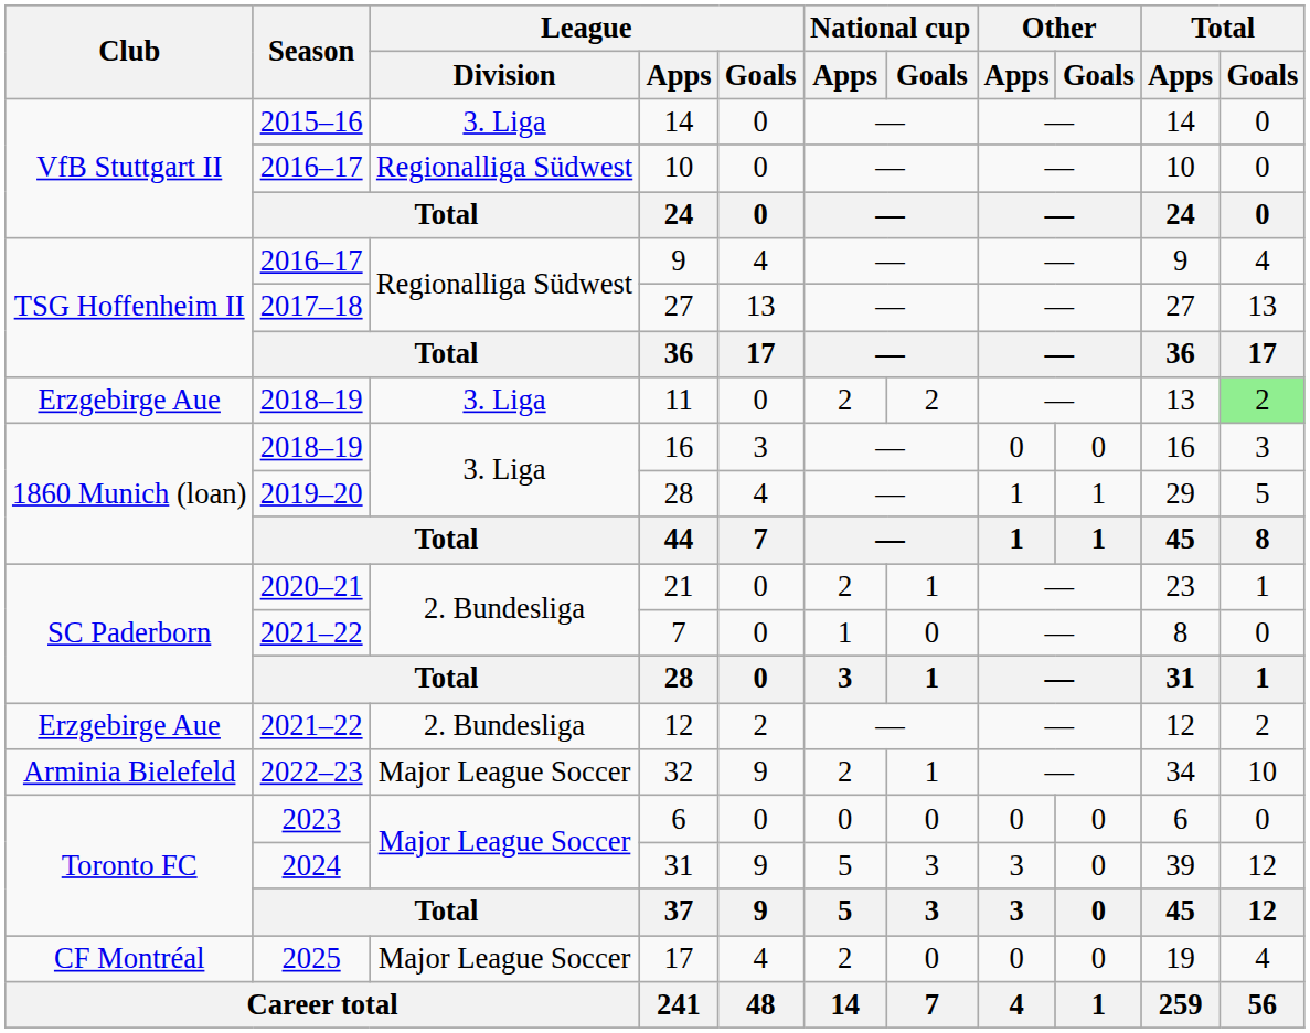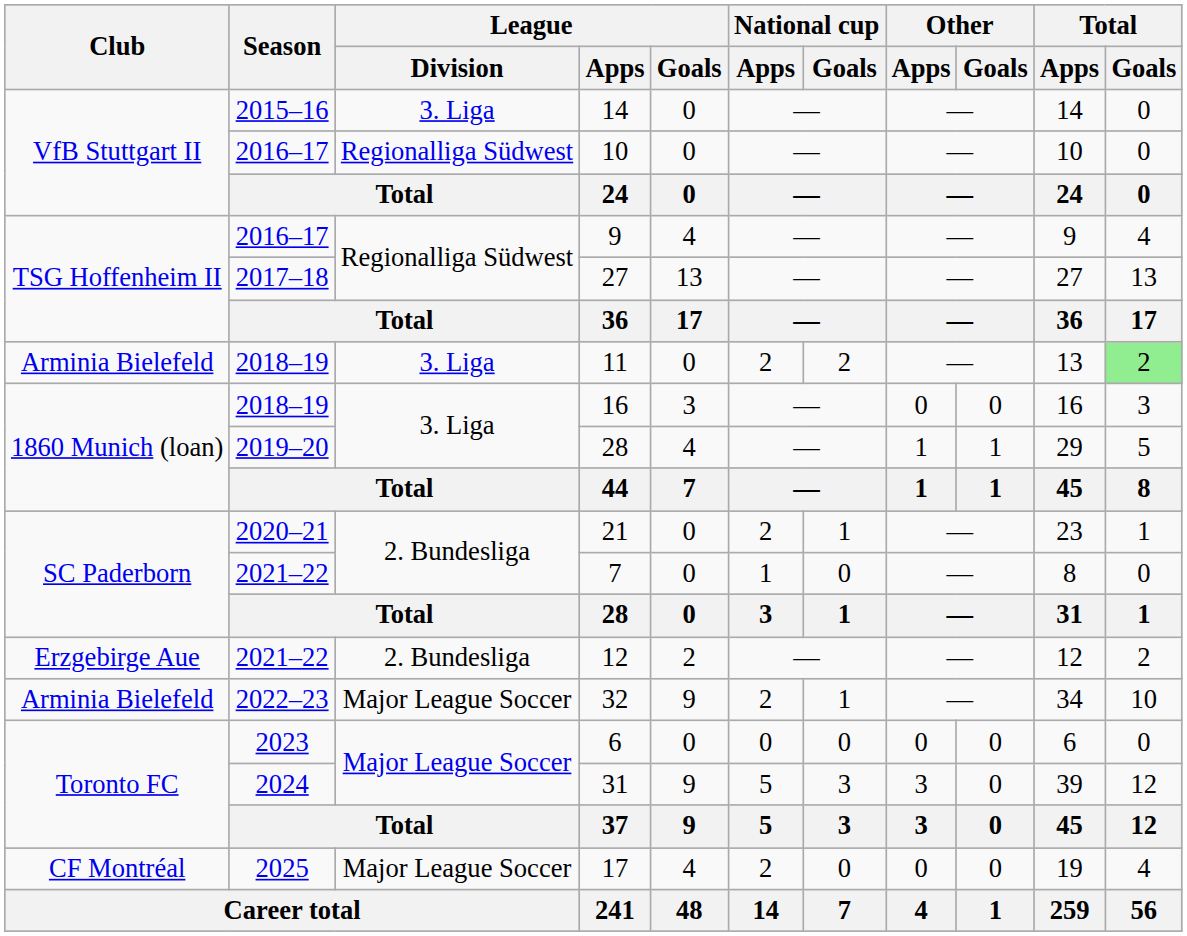11 | Club: Erzgebirge Aue -> Arminia Bielefeld
